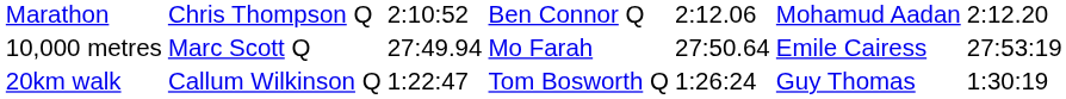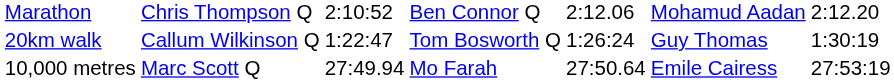rows swapped: 20km walk <-> 10,000 metres
